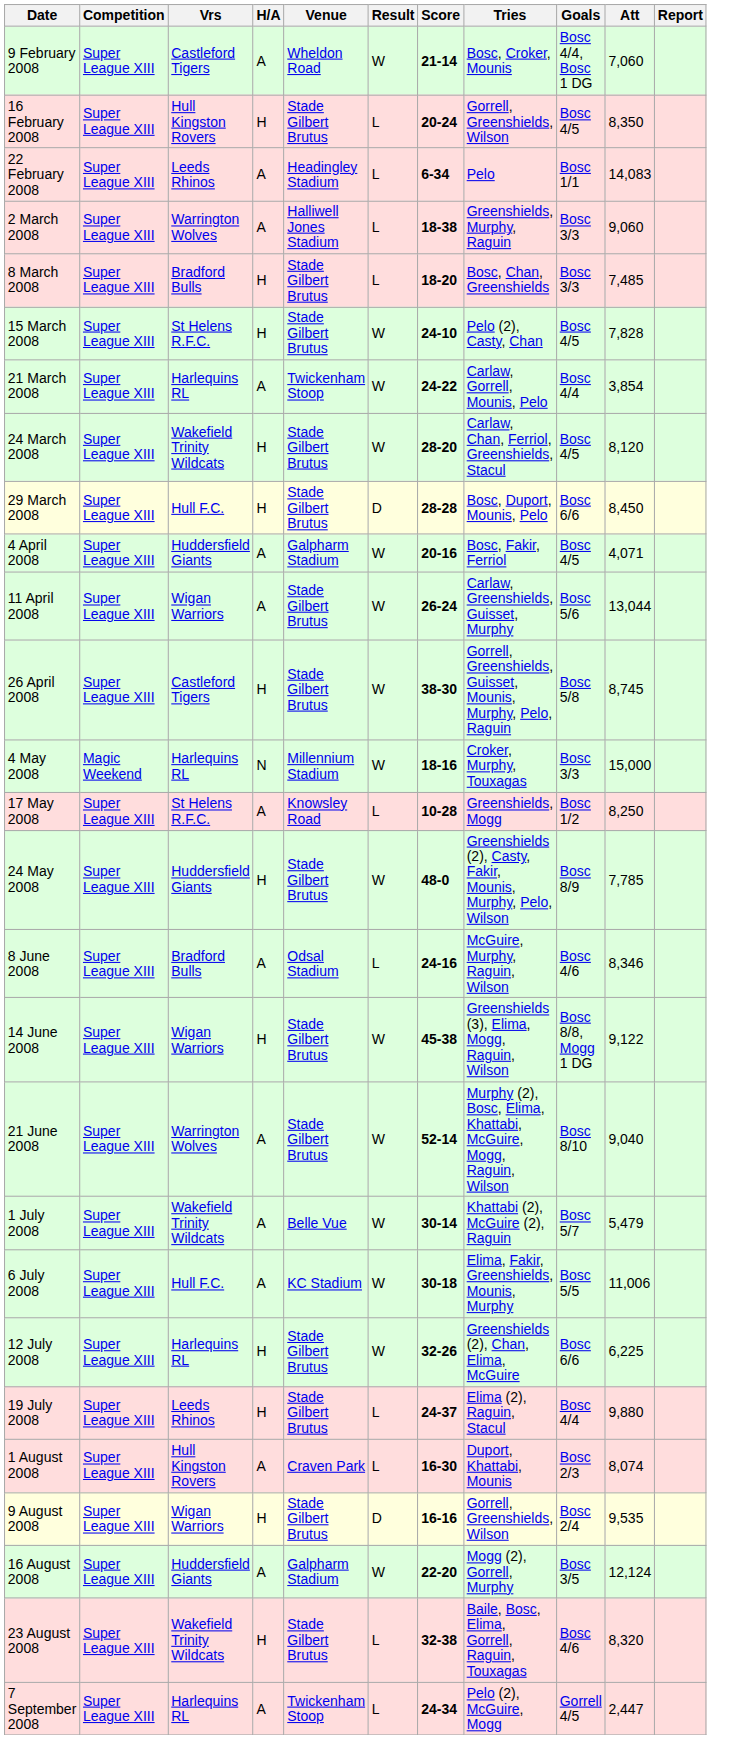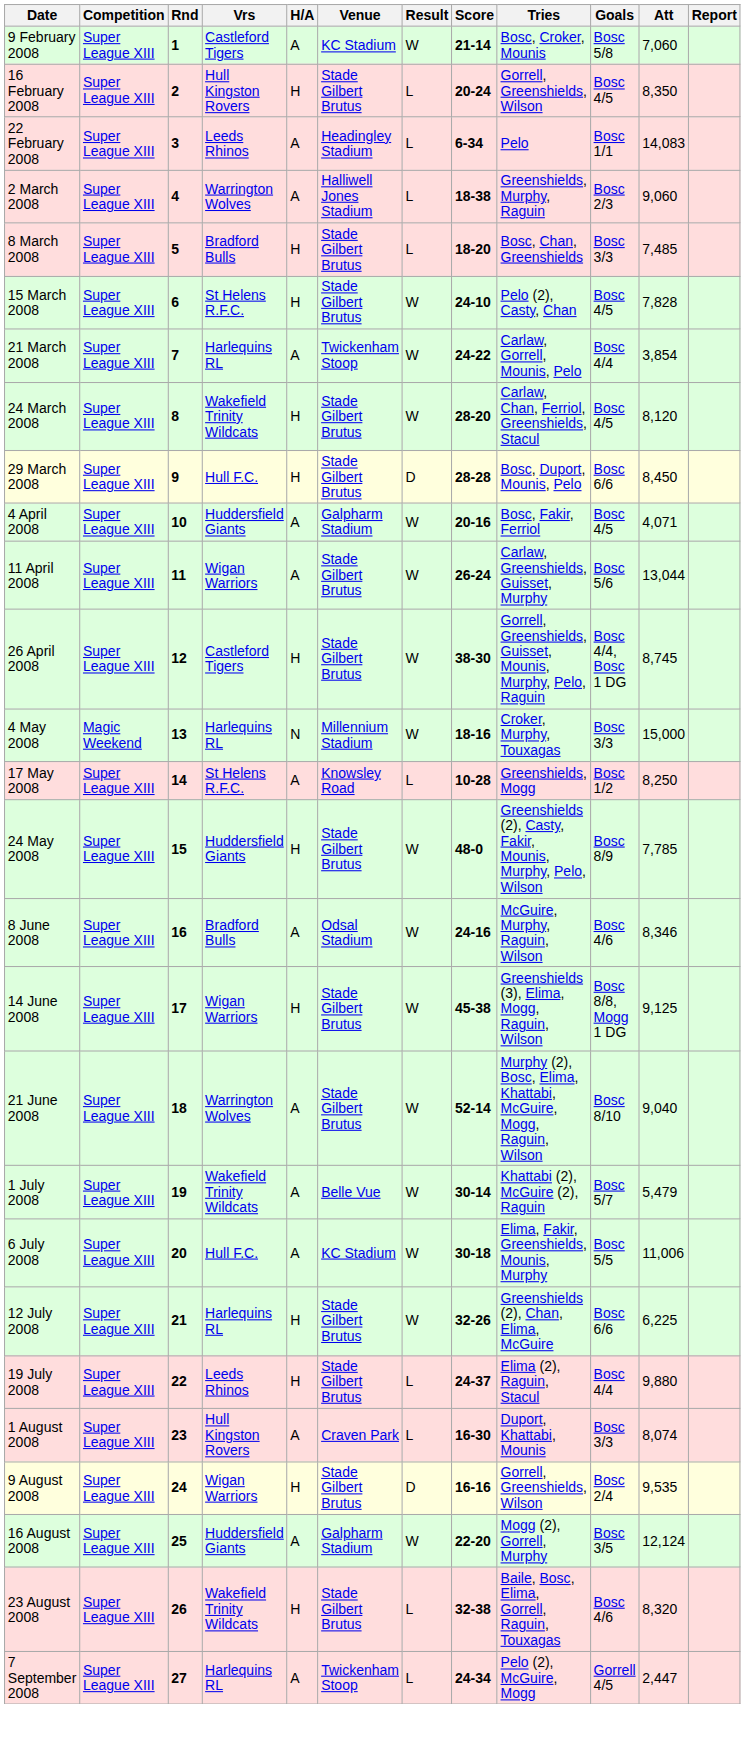+ column: Rnd | 1 | 2 | 3 | 4 | 5 | 6 | 7 | 8 | 9 | 10 | 11 | 12 | 13 | 14 | 15 | 16 | 17 | 18 | 19 | 20 | 21 | 22 | 23 | 24 | 25 | 26 | 27
9 February 2008 | Venue: Wheldon Road -> KC Stadium
9 February 2008 | Goals: Bosc 4/4, Bosc 1 DG -> Bosc 5/8
2 March 2008 | Goals: Bosc 3/3 -> Bosc 2/3
26 April 2008 | Goals: Bosc 5/8 -> Bosc 4/4, Bosc 1 DG
8 June 2008 | Result: L -> W
14 June 2008 | Att: 9,122 -> 9,125
1 August 2008 | Goals: Bosc 2/3 -> Bosc 3/3
